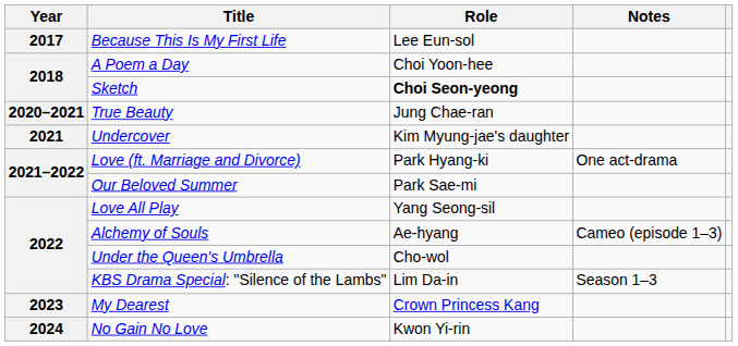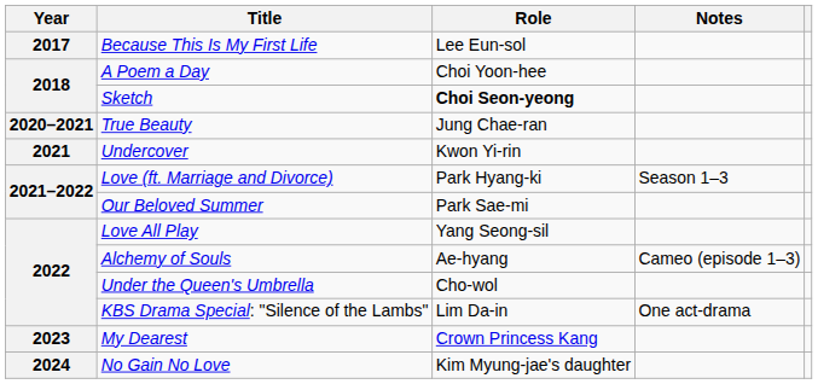Undercover | Role: Kim Myung-jae's daughter -> Kwon Yi-rin
Love (ft. Marriage and Divorce) | Notes: One act-drama -> Season 1–3
KBS Drama Special: "Silence of the Lambs" | Notes: Season 1–3 -> One act-drama
No Gain No Love | Role: Kwon Yi-rin -> Kim Myung-jae's daughter
